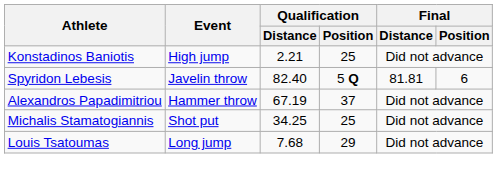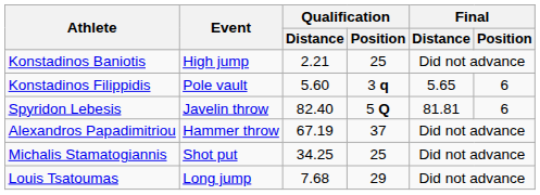+ row: Konstadinos Filippidis | Pole vault | 5.60 | 3 q | 5.65 | 6
